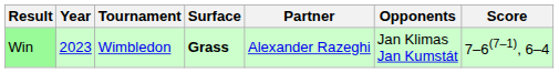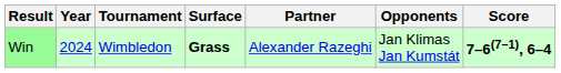Win | Year: 2023 -> 2024
Win | Score: normal -> bold
